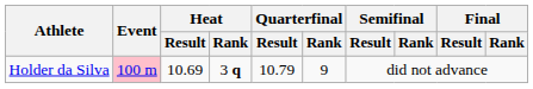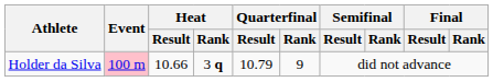Holder da Silva | Heat / Result: 10.69 -> 10.66
